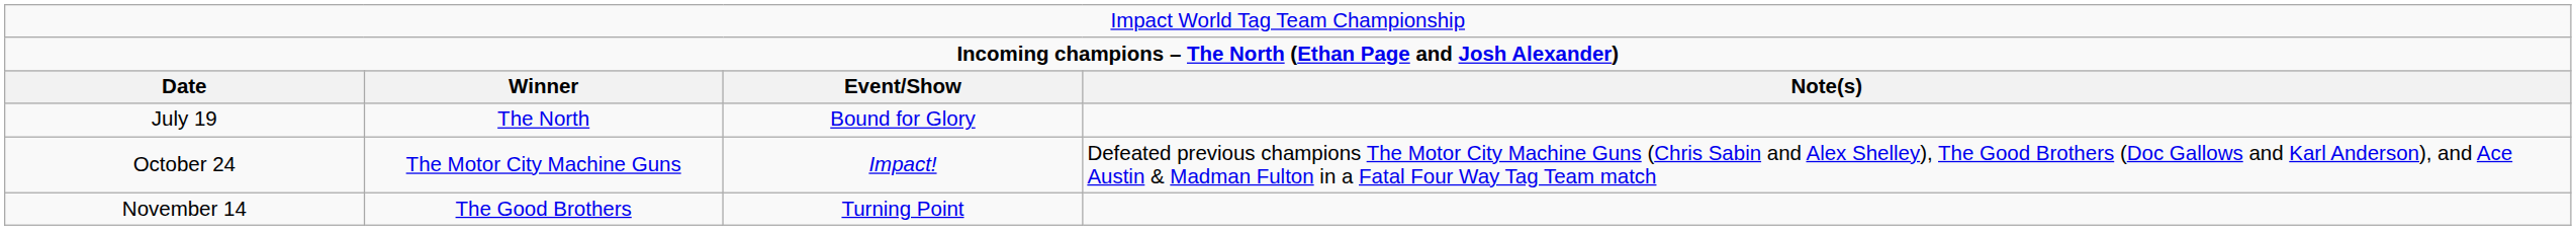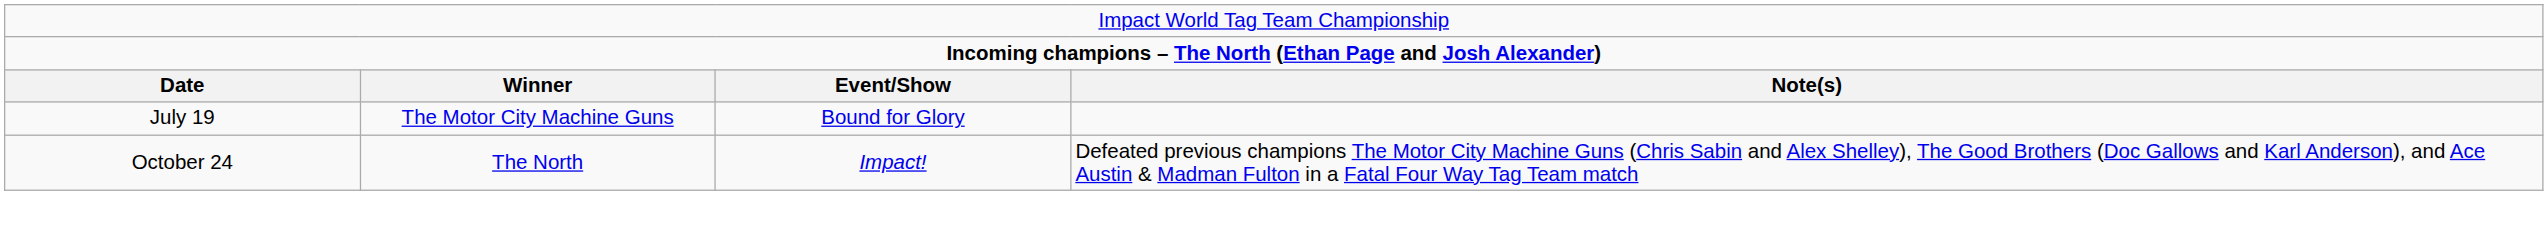July 19 | column 2: The North -> The Motor City Machine Guns
October 24 | column 2: The Motor City Machine Guns -> The North
- row: November 14 | The Good Brothers | Turning Point
